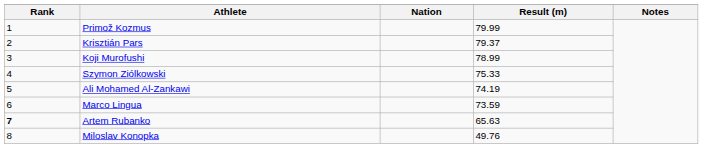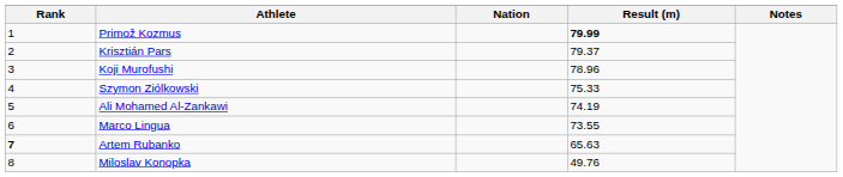Primož Kozmus | Result (m): normal -> bold
Koji Murofushi | Result (m): 78.99 -> 78.96
Marco Lingua | Result (m): 73.59 -> 73.55
